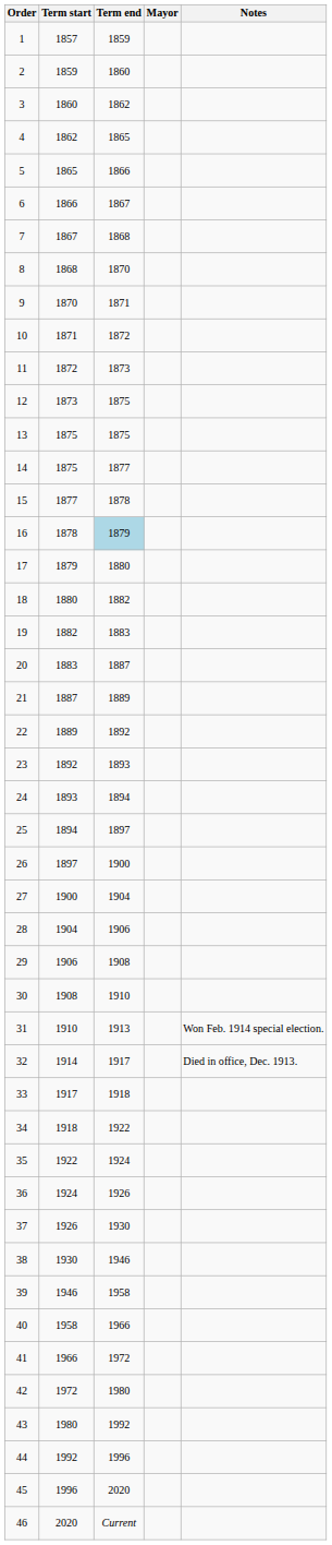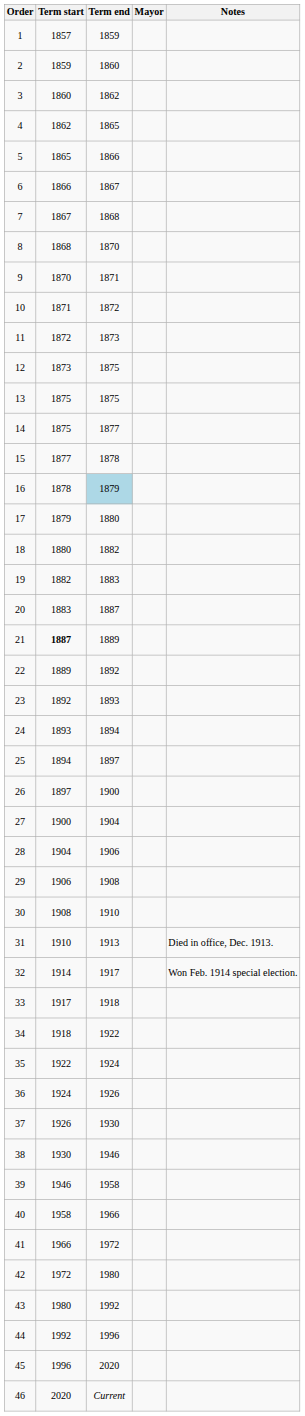21 | Term start: normal -> bold
31 | Notes: Won Feb. 1914 special election. -> Died in office, Dec. 1913.
32 | Notes: Died in office, Dec. 1913. -> Won Feb. 1914 special election.
